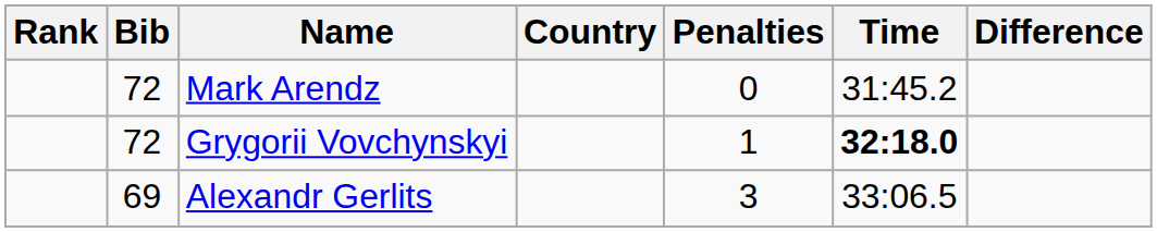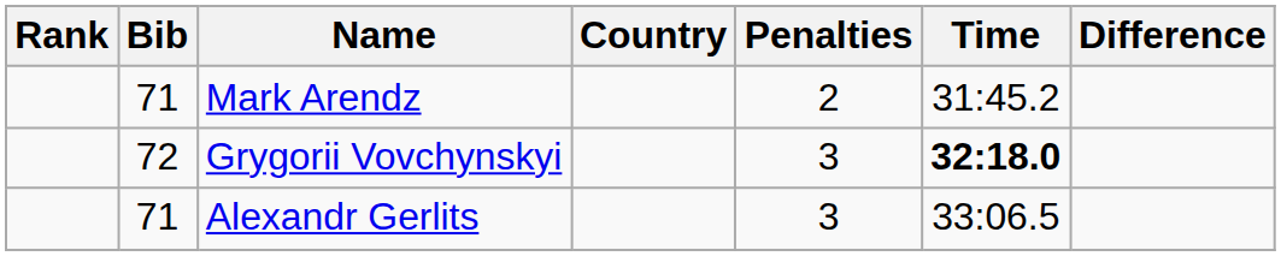Mark Arendz | Bib: 72 -> 71
Mark Arendz | Penalties: 0 -> 2
Grygorii Vovchynskyi | Penalties: 1 -> 3
Alexandr Gerlits | Bib: 69 -> 71
